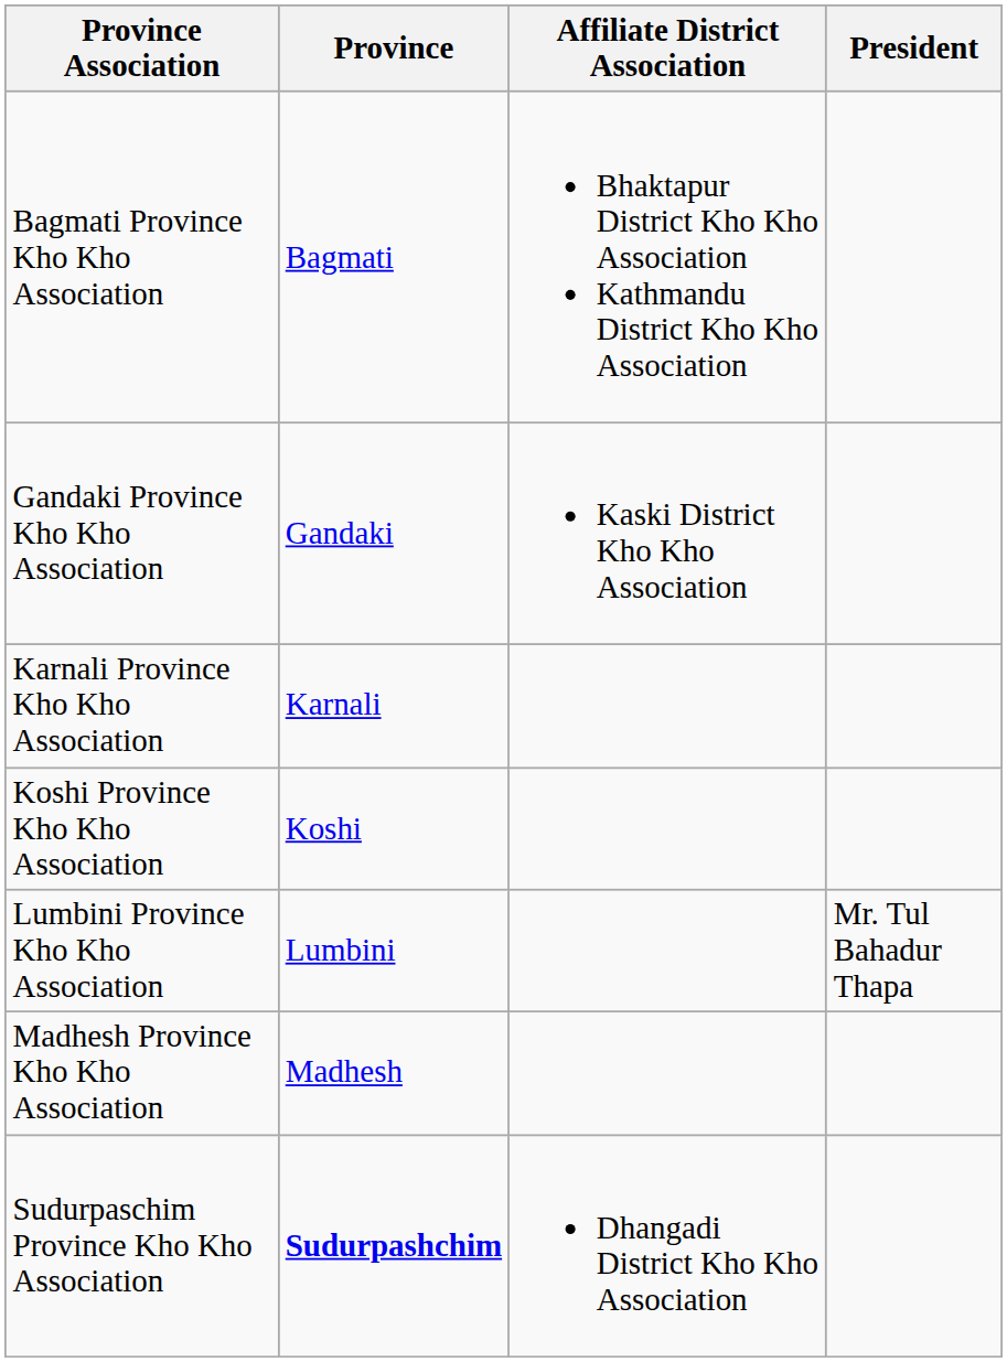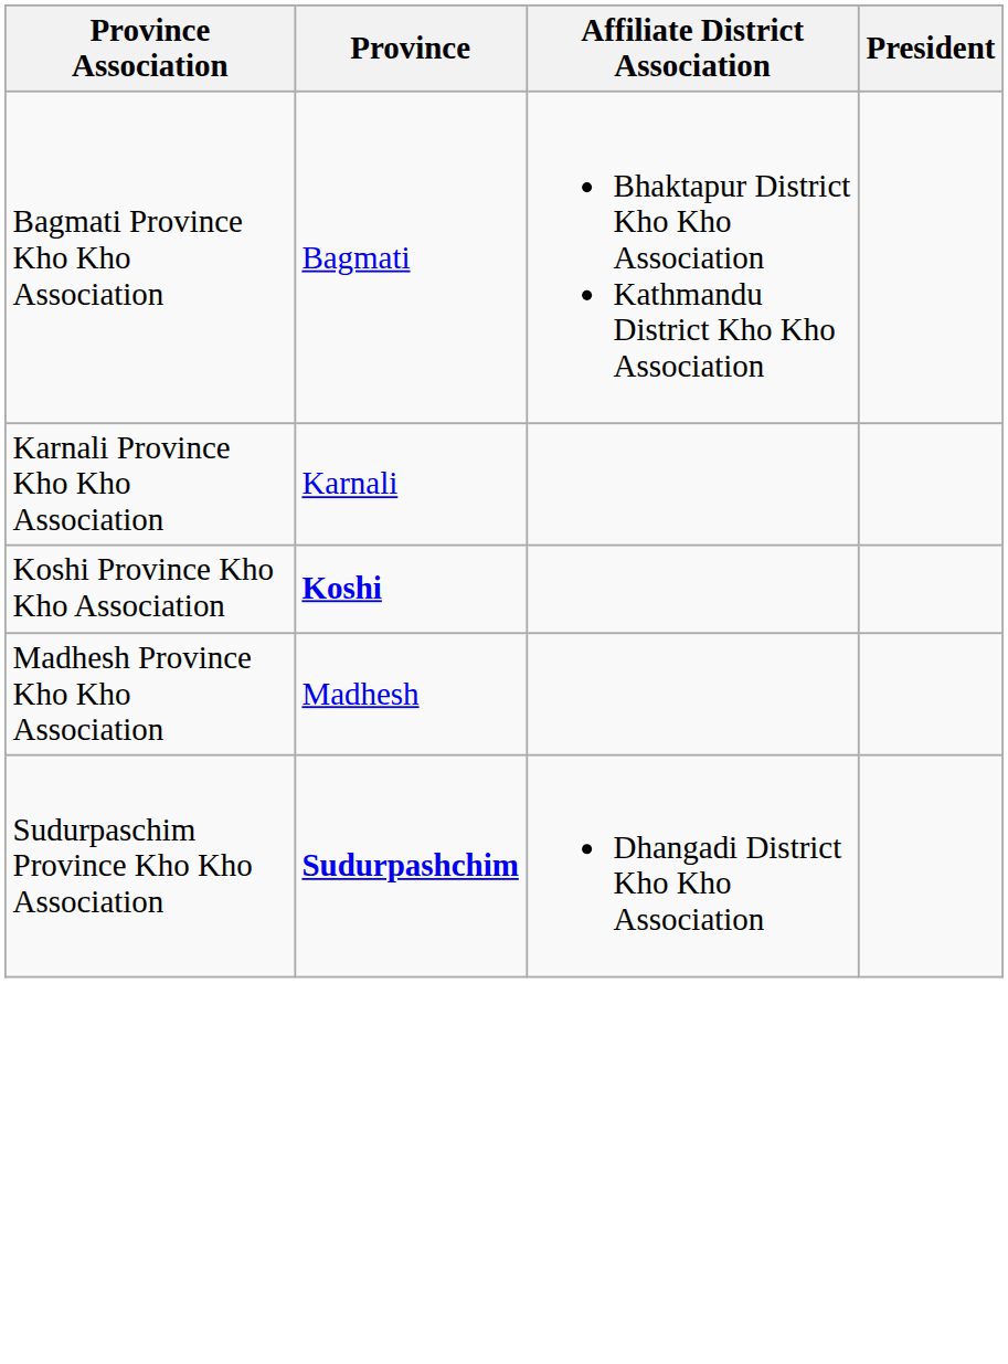- row: Gandaki Province Kho Kho Association | Gandaki | Kaski District Kho Kho Association
Koshi Province Kho Kho Association | Province: normal -> bold
- row: Lumbini Province Kho Kho Association | Lumbini | Mr. Tul Bahadur Thapa
